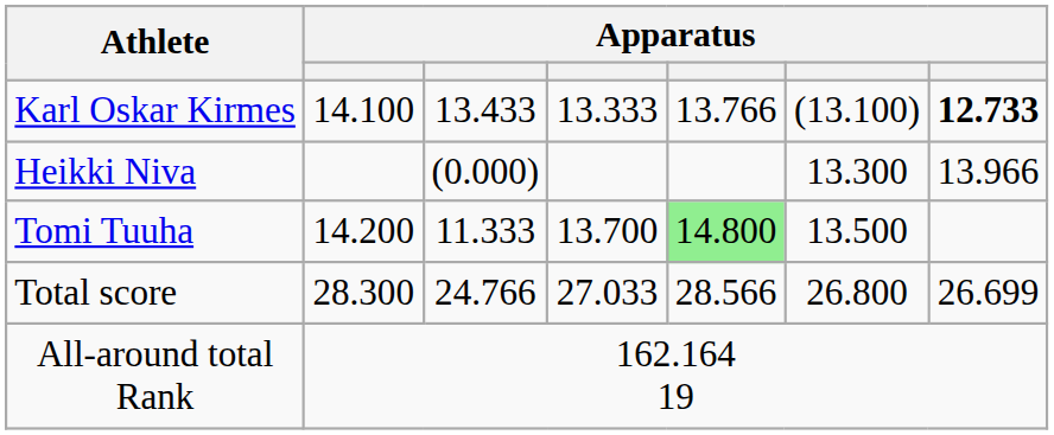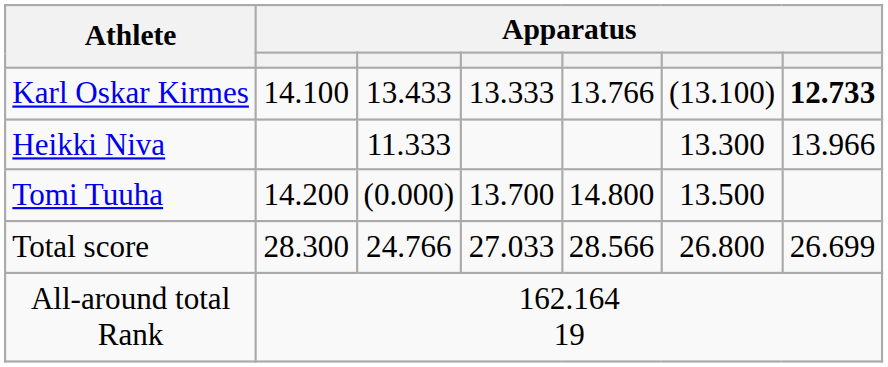Heikki Niva | column 3: (0.000) -> 11.333
Tomi Tuuha | column 3: 11.333 -> (0.000)
Tomi Tuuha | column 5: lightgreen background -> no background
